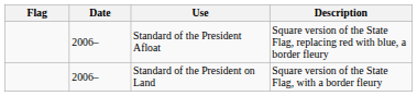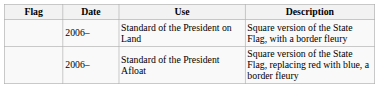rows swapped: Standard of the President on Land <-> Standard of the President Afloat
